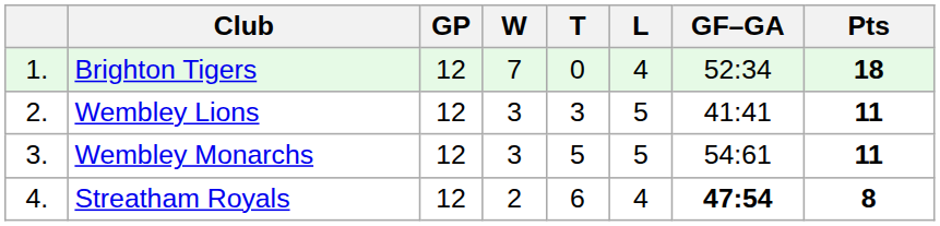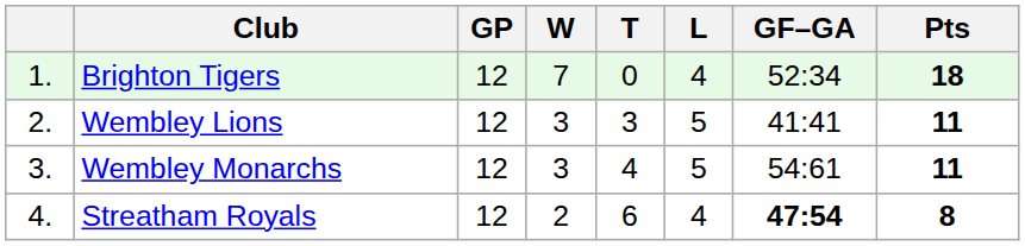Wembley Monarchs | T: 5 -> 4
